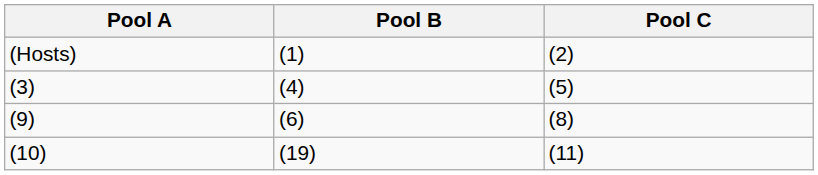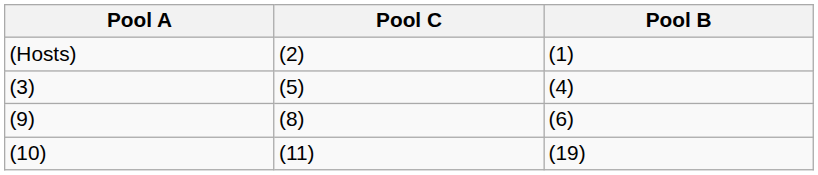columns swapped: Pool B <-> Pool C
